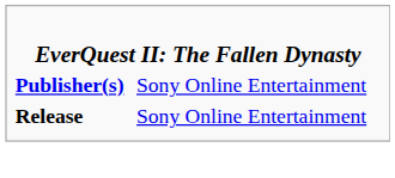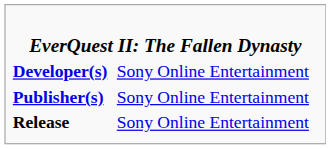+ row: Developer(s) | Sony Online Entertainment
